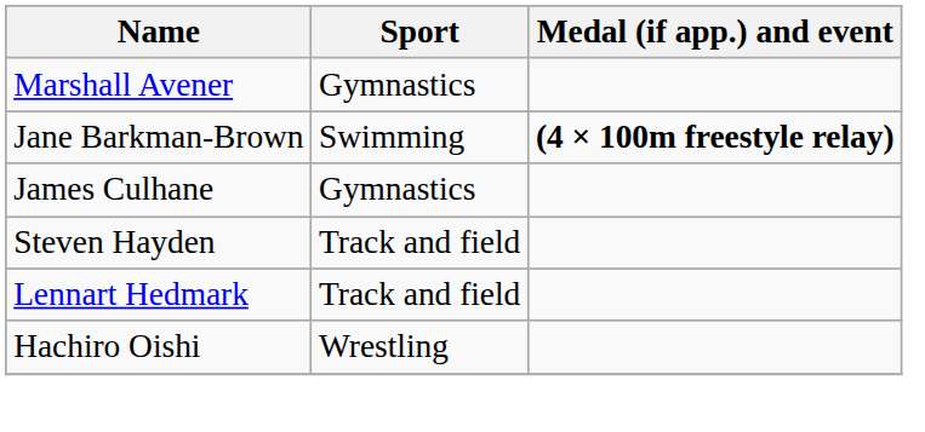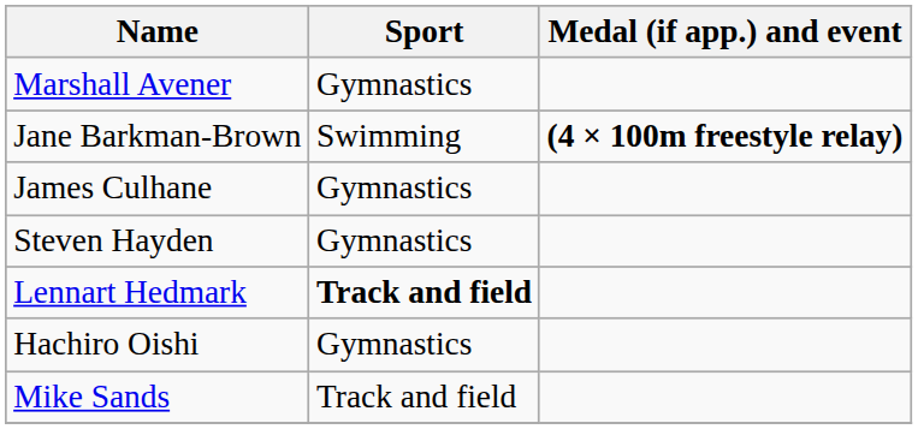Steven Hayden | Sport: Track and field -> Gymnastics
Lennart Hedmark | Sport: normal -> bold
Hachiro Oishi | Sport: Wrestling -> Gymnastics
+ row: Mike Sands | Track and field
